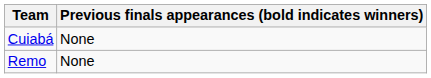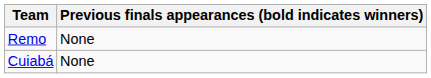rows swapped: Remo <-> Cuiabá
